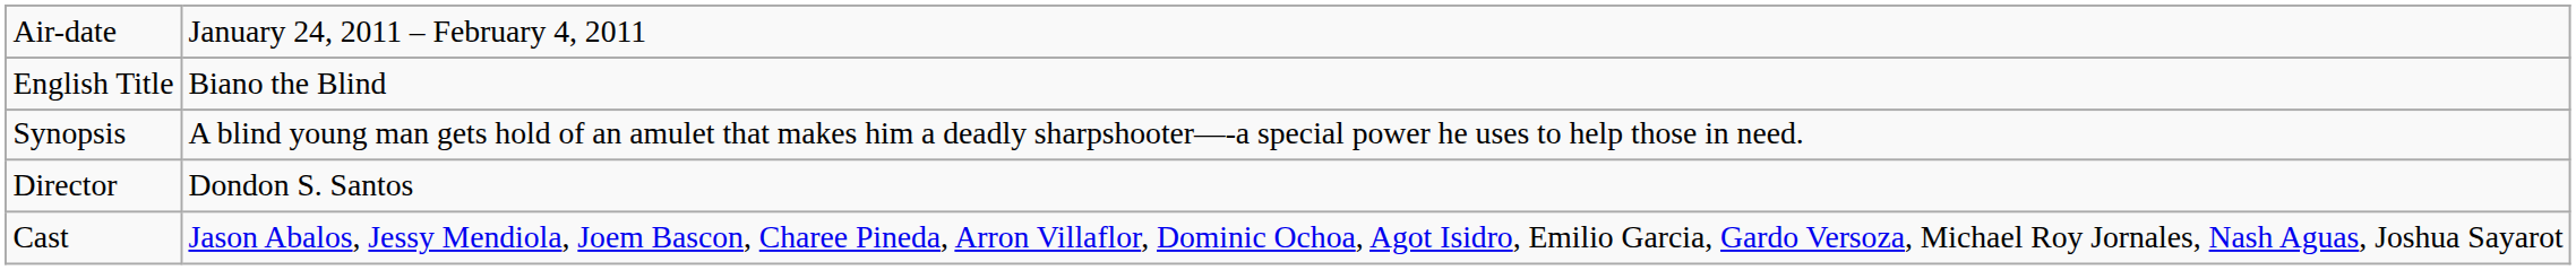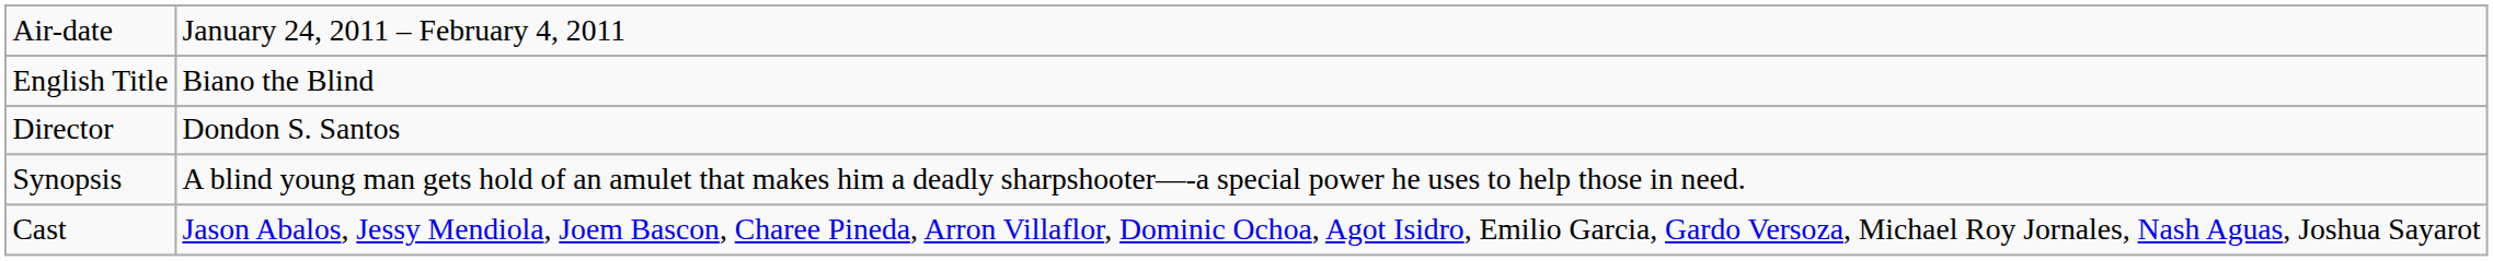rows swapped: Synopsis <-> Director
